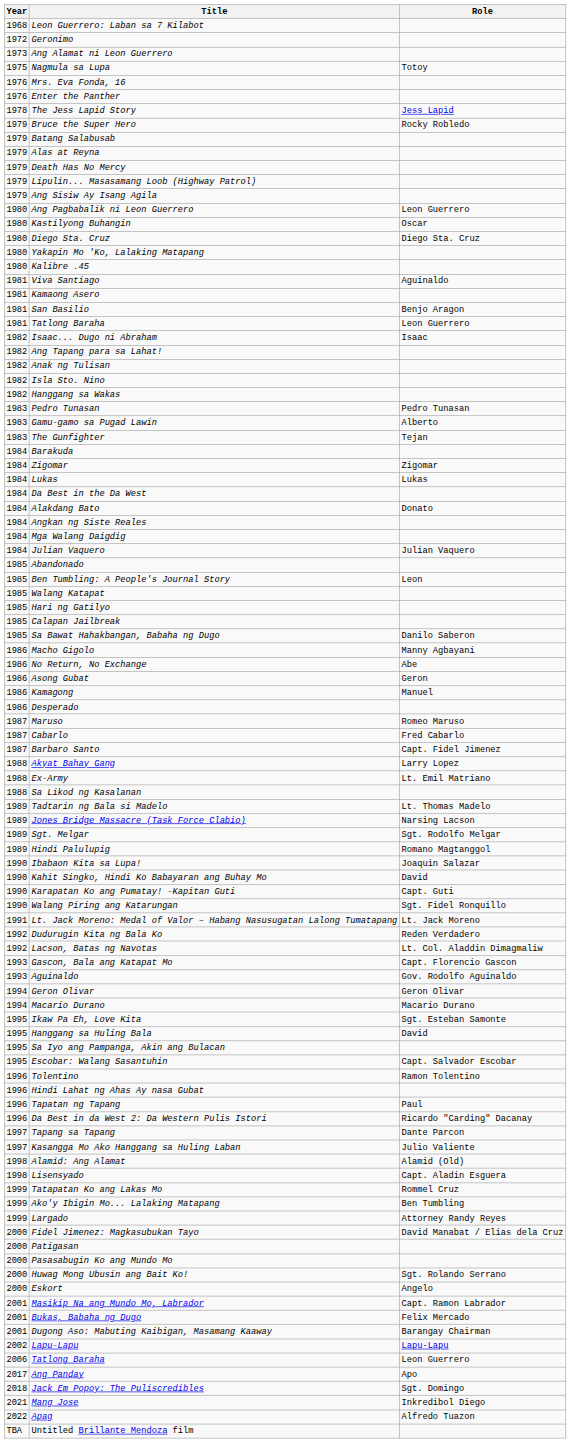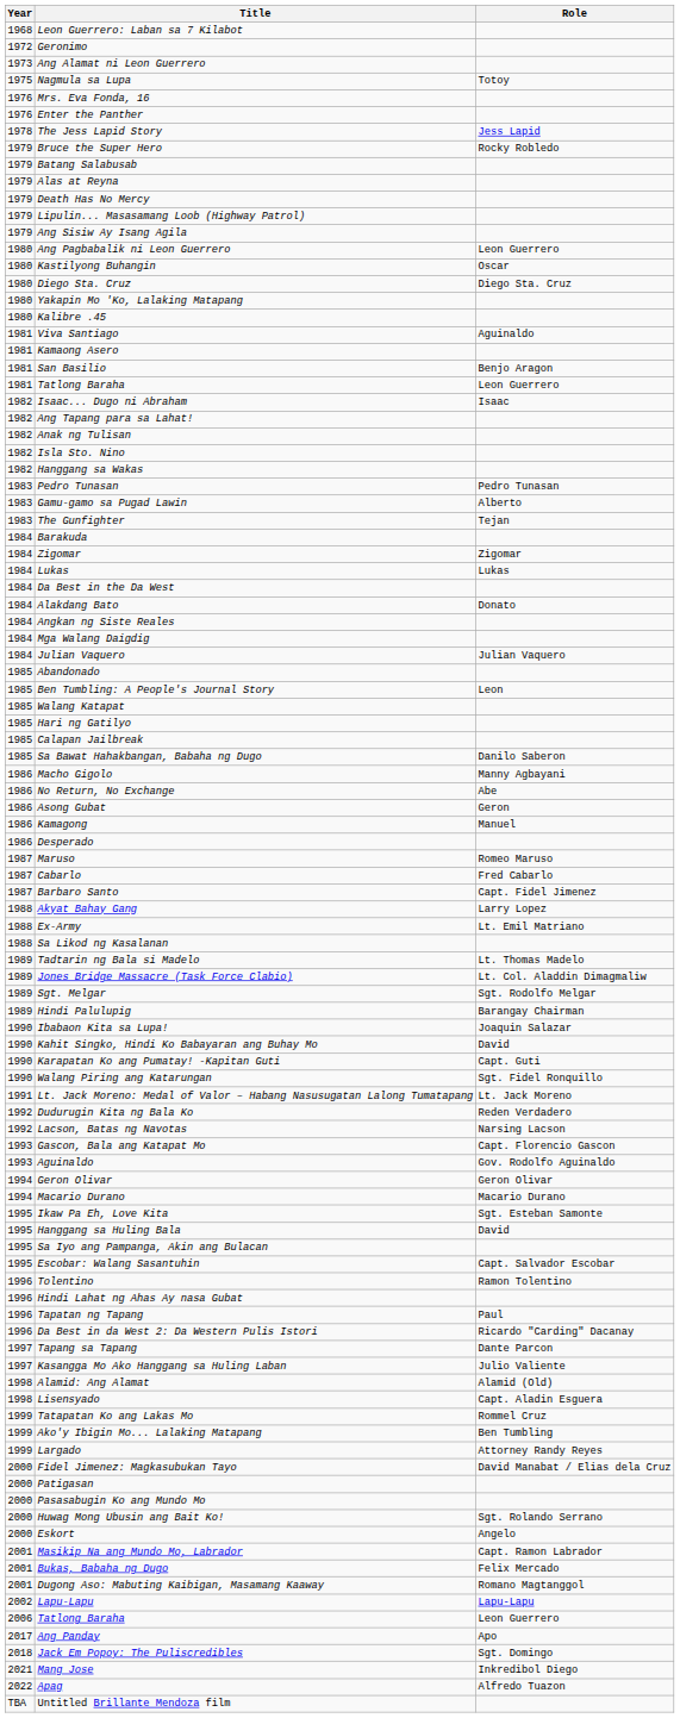Jones Bridge Massacre (Task Force Clabio) | Role: Narsing Lacson -> Lt. Col. Aladdin Dimagmaliw
Hindi Palulupig | Role: Romano Magtanggol -> Barangay Chairman
Lacson, Batas ng Navotas | Role: Lt. Col. Aladdin Dimagmaliw -> Narsing Lacson
Dugong Aso: Mabuting Kaibigan, Masamang Kaaway | Role: Barangay Chairman -> Romano Magtanggol
